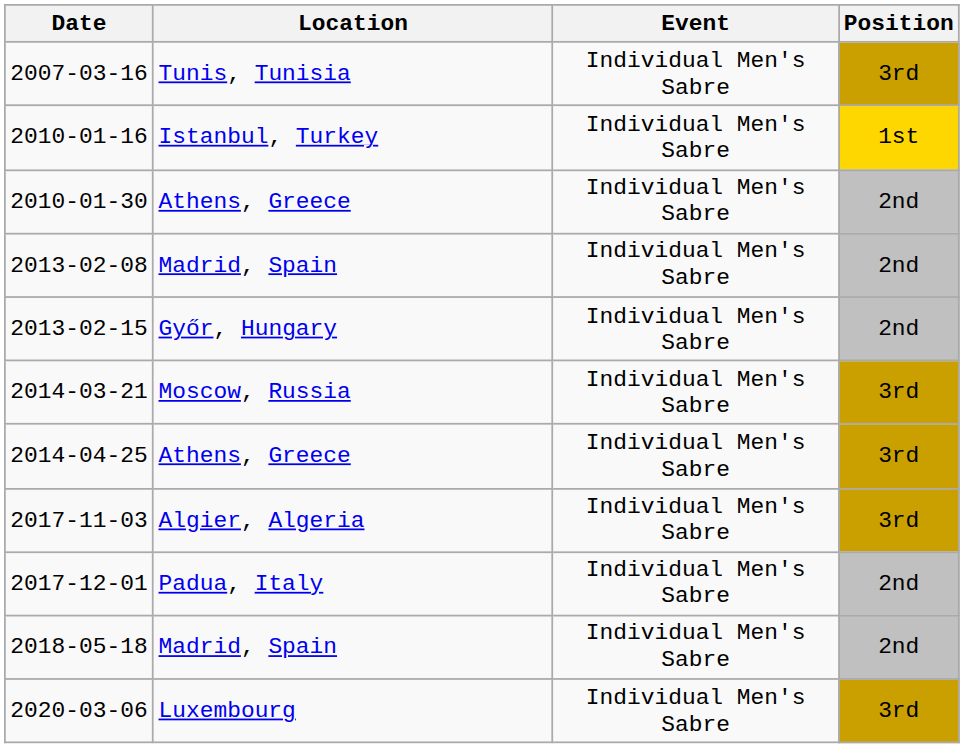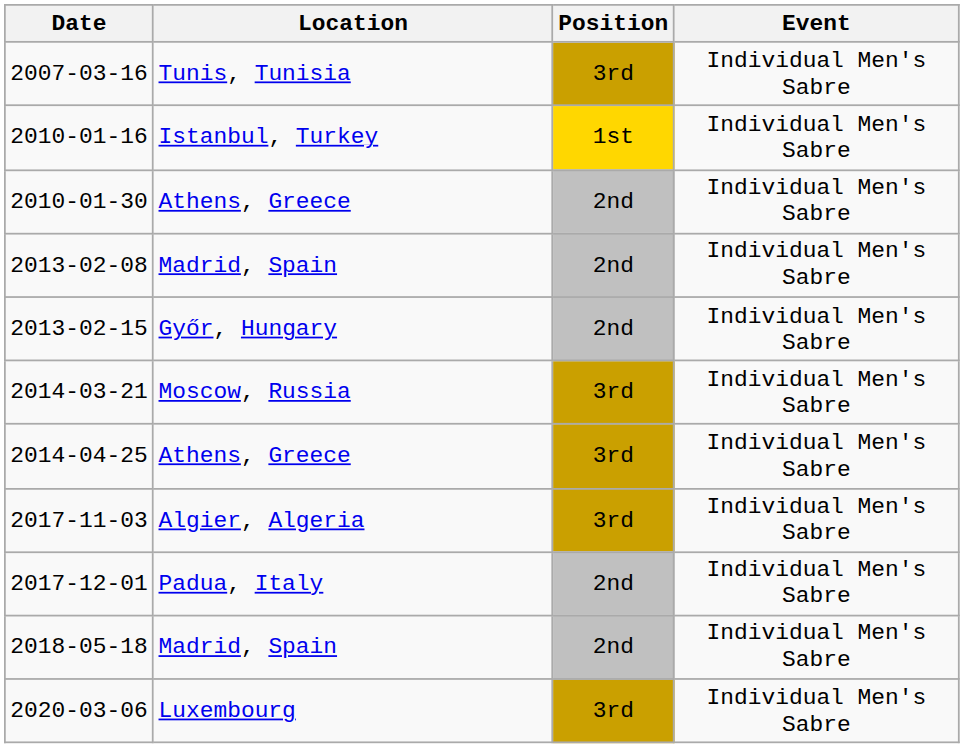columns swapped: Event <-> Position
